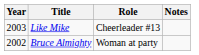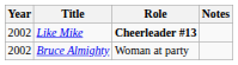Like Mike | Year: 2003 -> 2002
Like Mike | Role: normal -> bold
